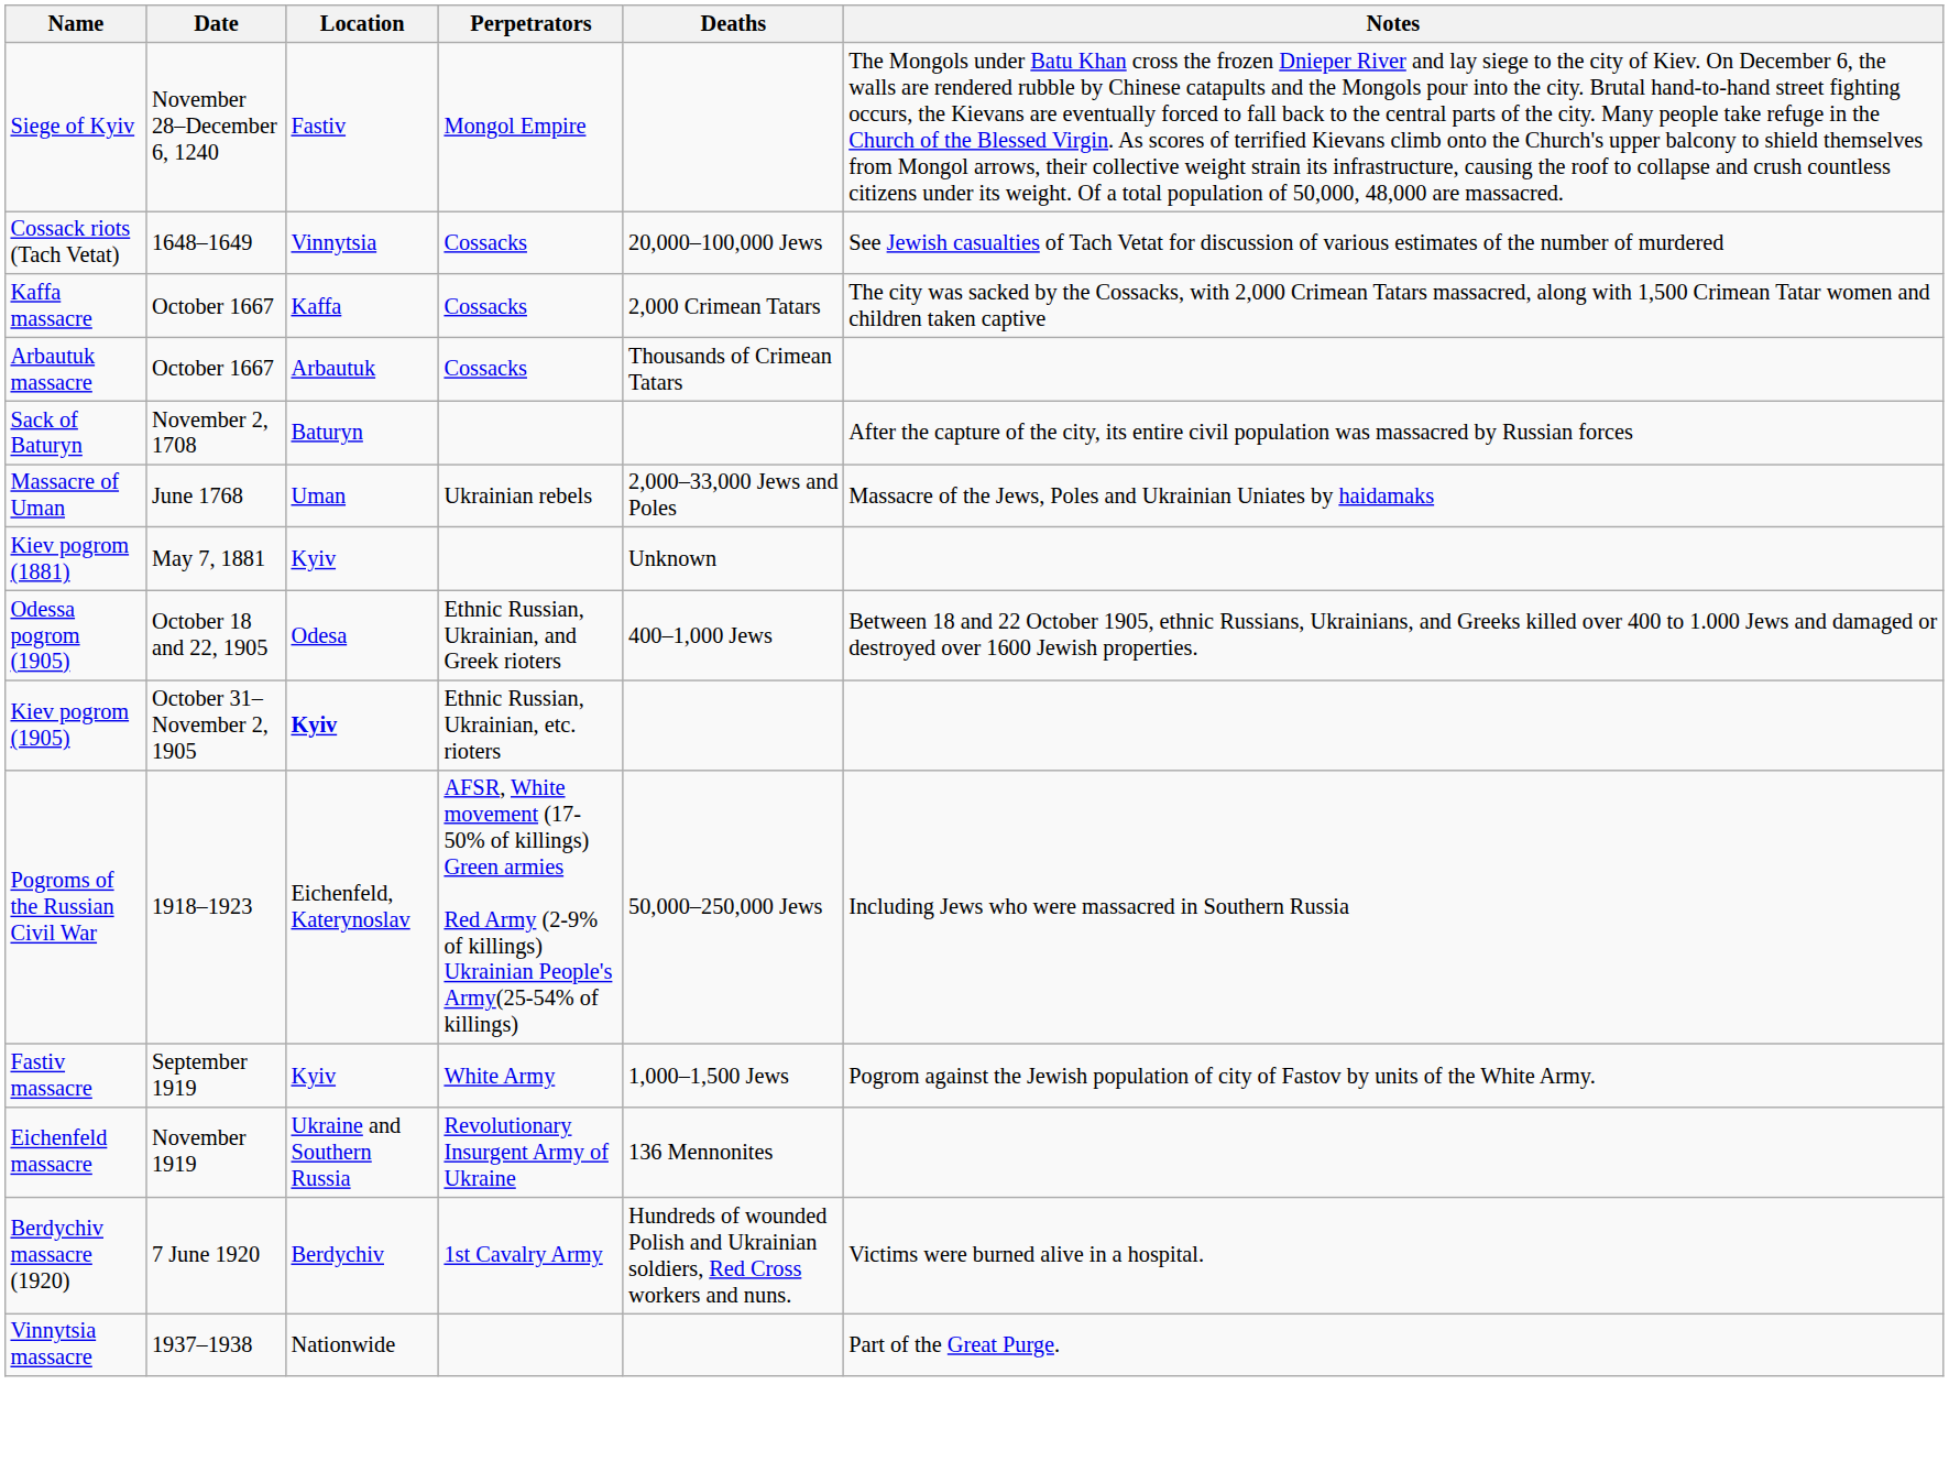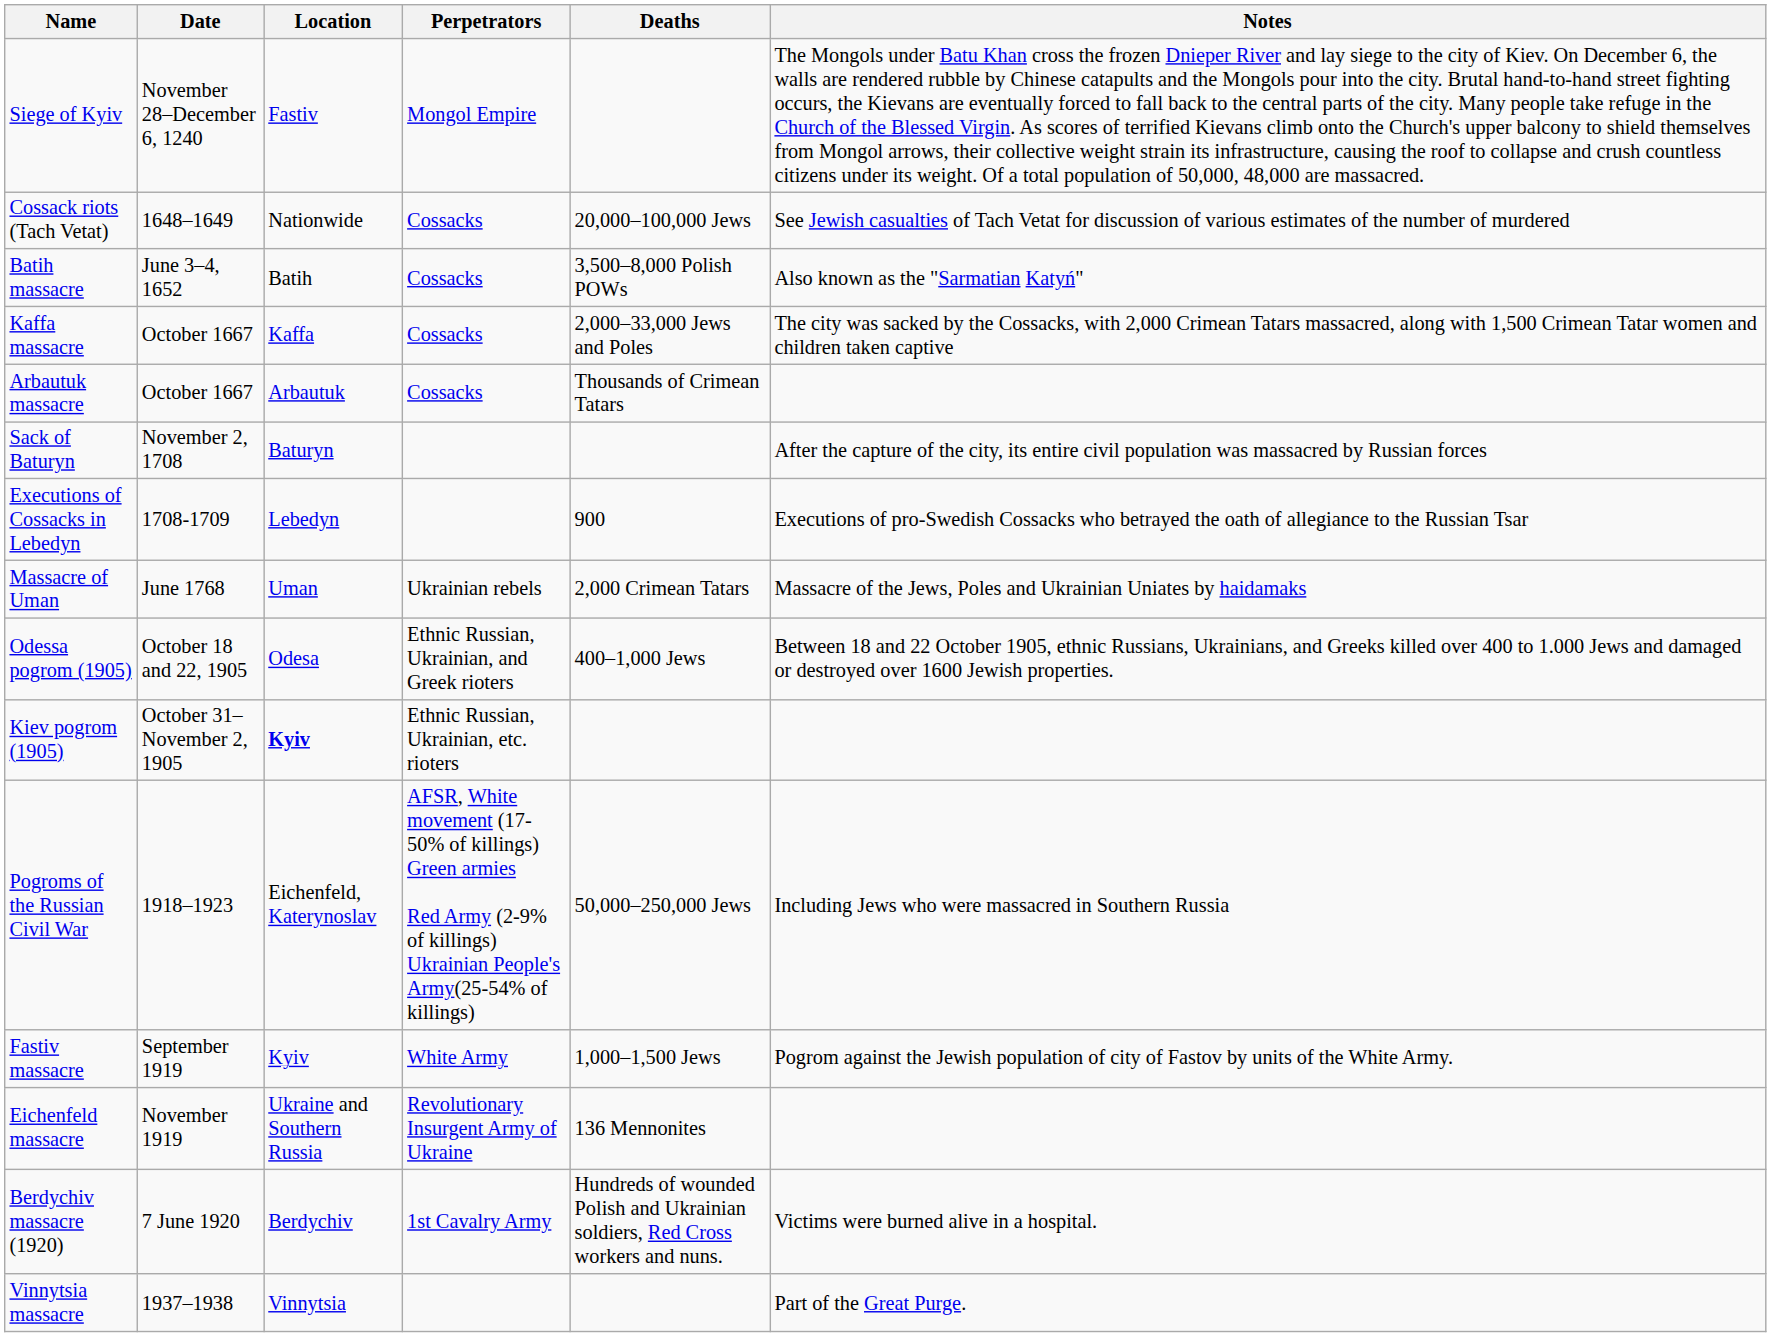Cossack riots (Tach Vetat) | Location: Vinnytsia -> Nationwide
+ row: Batih massacre | June 3–4, 1652 | Batih | Cossacks | 3,500–8,000 Polish POWs | Also known as the "Sarmatian Katyń"
Kaffa massacre | Deaths: 2,000 Crimean Tatars -> 2,000–33,000 Jews and Poles
+ row: Executions of Cossacks in Lebedyn | 1708-1709 | Lebedyn | 900 | Executions of pro-Swedish Cossacks who betrayed the oath of allegiance to the Russian Tsar
Massacre of Uman | Deaths: 2,000–33,000 Jews and Poles -> 2,000 Crimean Tatars
- row: Kiev pogrom (1881) | May 7, 1881 | Kyiv | Unknown
Vinnytsia massacre | Location: Nationwide -> Vinnytsia
